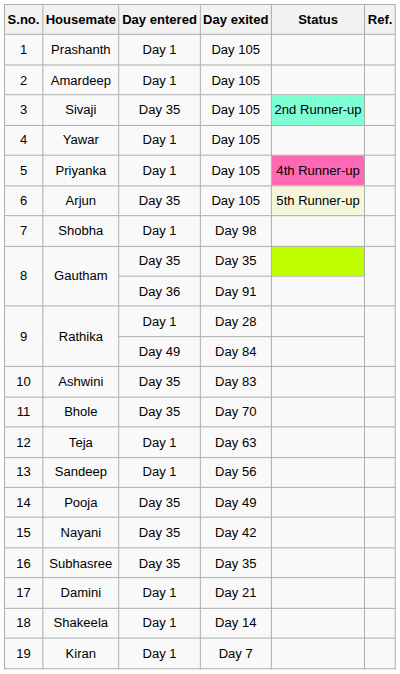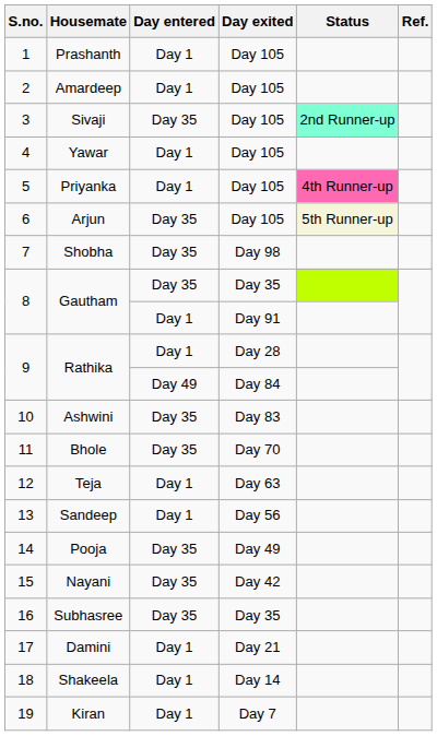Shobha | Day entered: Day 1 -> Day 35
Gautham / Day 91 | Day entered: Day 36 -> Day 1
